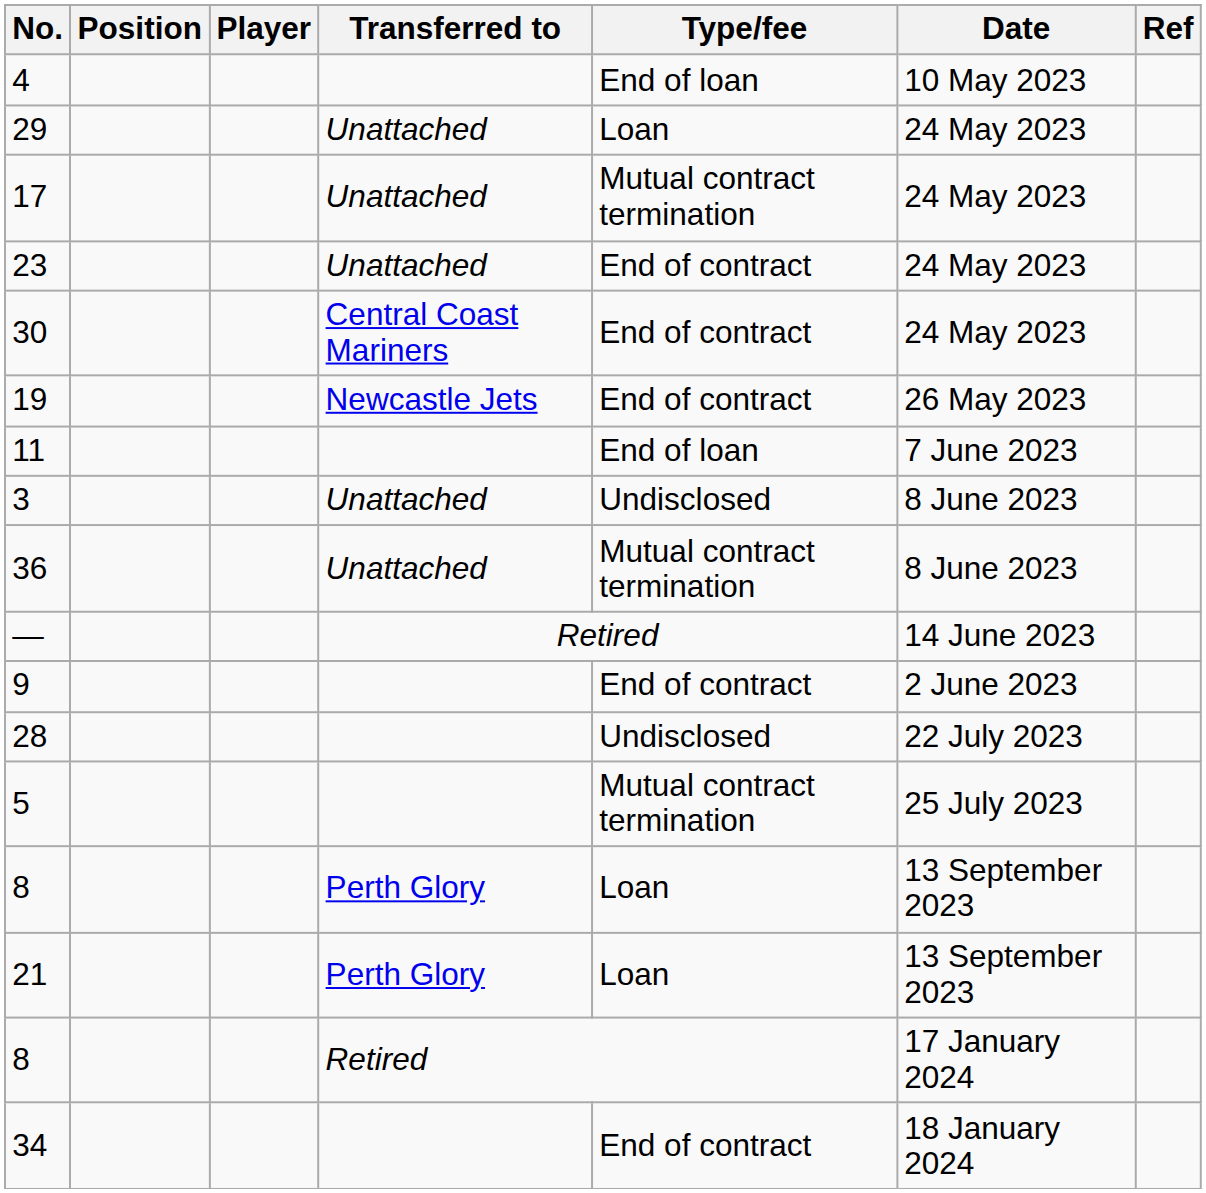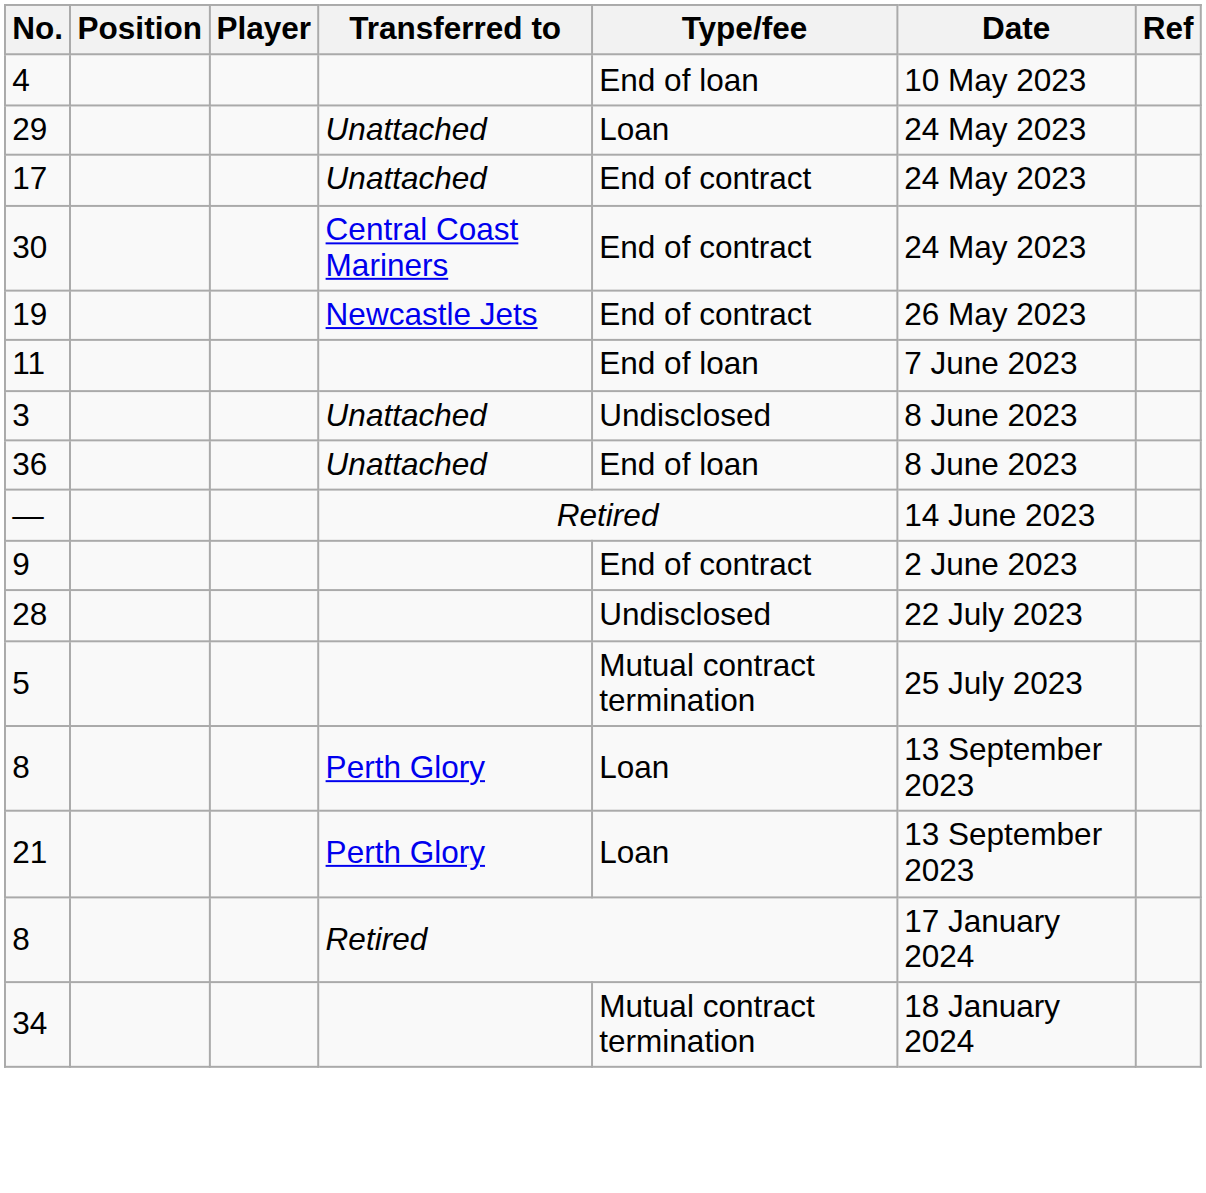17 | Type/fee: Mutual contract termination -> End of contract
- row: 23 | Unattached | End of contract | 24 May 2023
36 | Type/fee: Mutual contract termination -> End of loan
34 | Type/fee: End of contract -> Mutual contract termination
